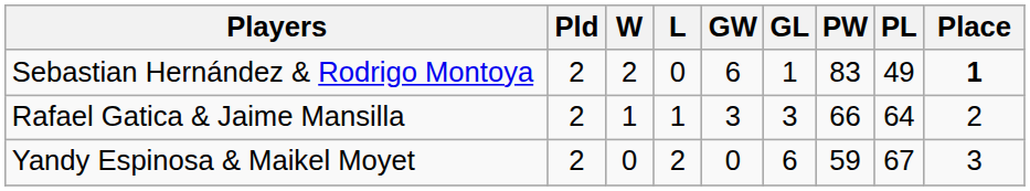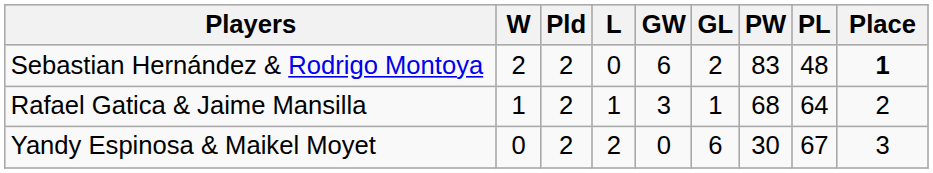columns swapped: Pld <-> W
Sebastian Hernández & Rodrigo Montoya | GL: 1 -> 2
Sebastian Hernández & Rodrigo Montoya | PL: 49 -> 48
Rafael Gatica & Jaime Mansilla | GL: 3 -> 1
Rafael Gatica & Jaime Mansilla | PW: 66 -> 68
Yandy Espinosa & Maikel Moyet | PW: 59 -> 30
